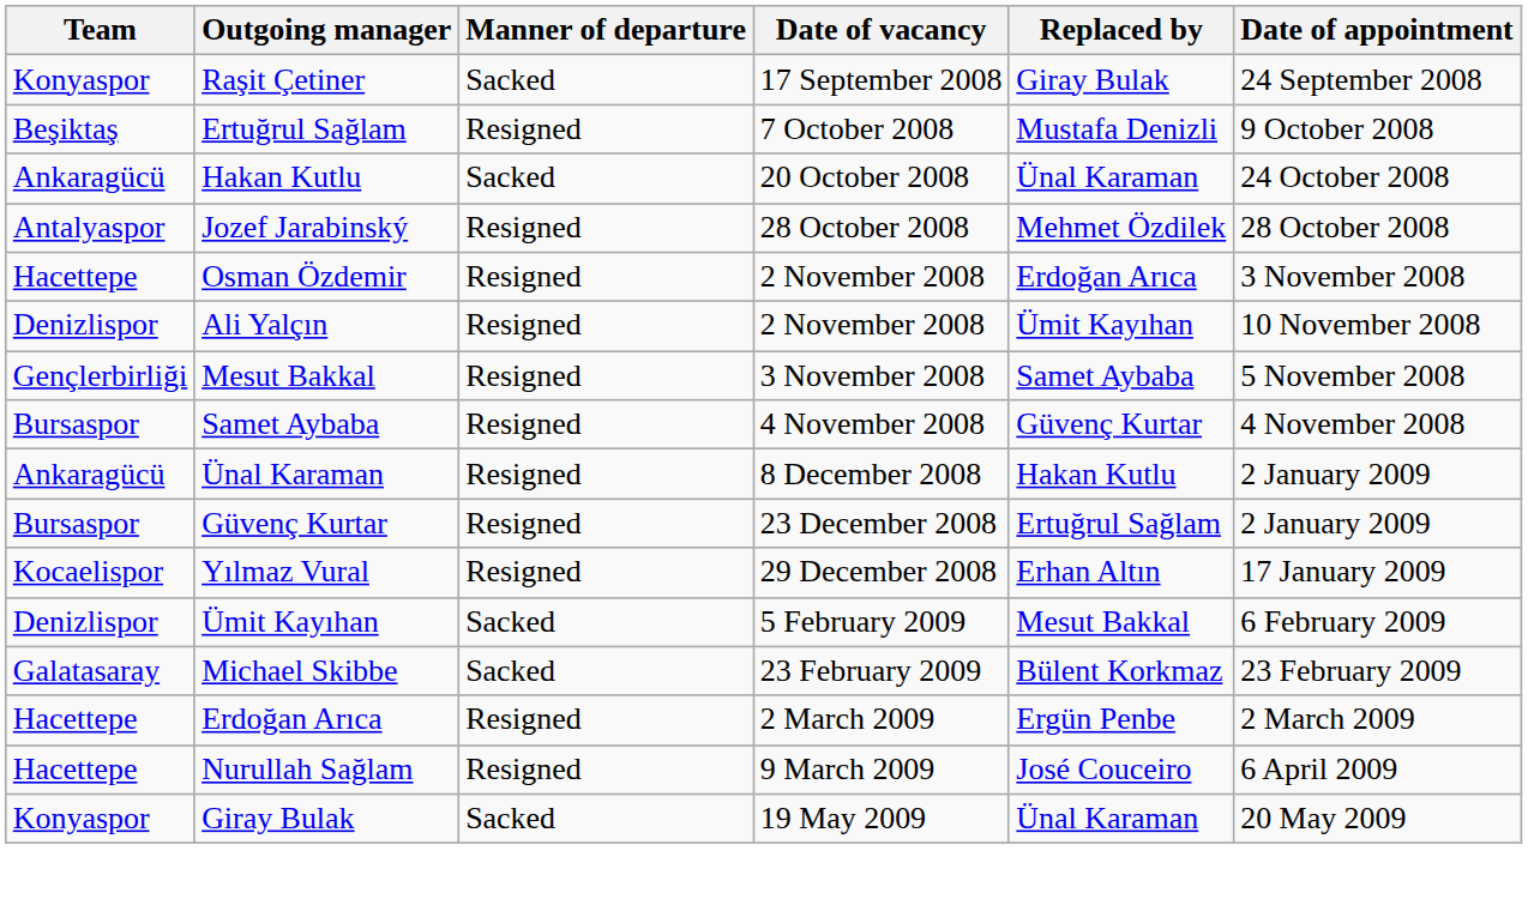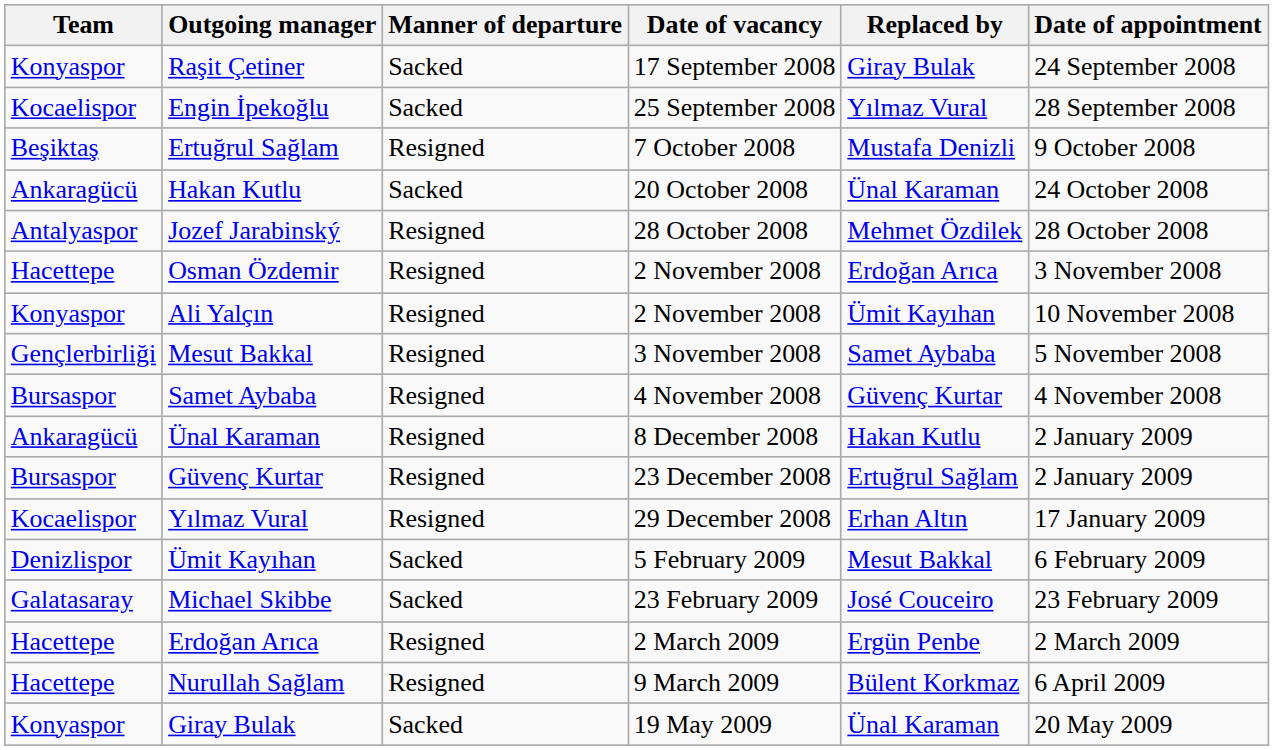+ row: Kocaelispor | Engin İpekoğlu | Sacked | 25 September 2008 | Yılmaz Vural | 28 September 2008
Ali Yalçın | Team: Denizlispor -> Konyaspor
Michael Skibbe | Replaced by: Bülent Korkmaz -> José Couceiro
Nurullah Sağlam | Replaced by: José Couceiro -> Bülent Korkmaz
